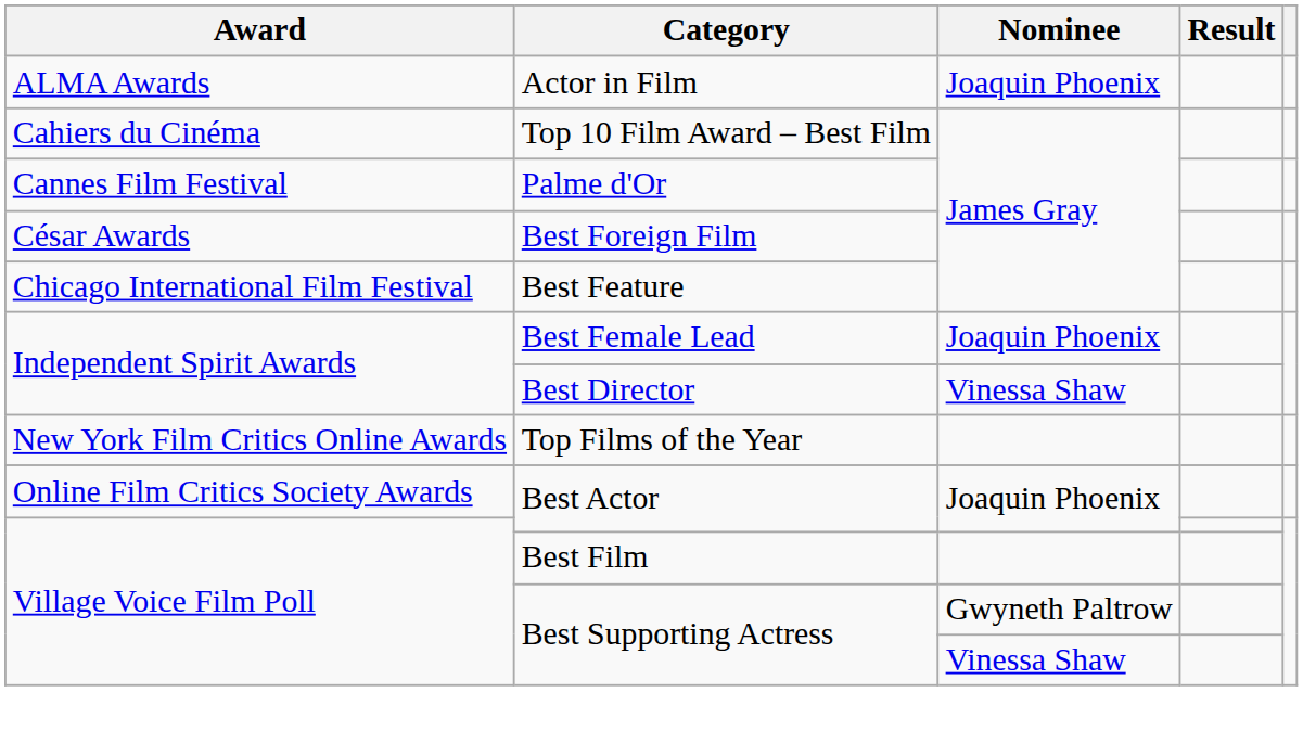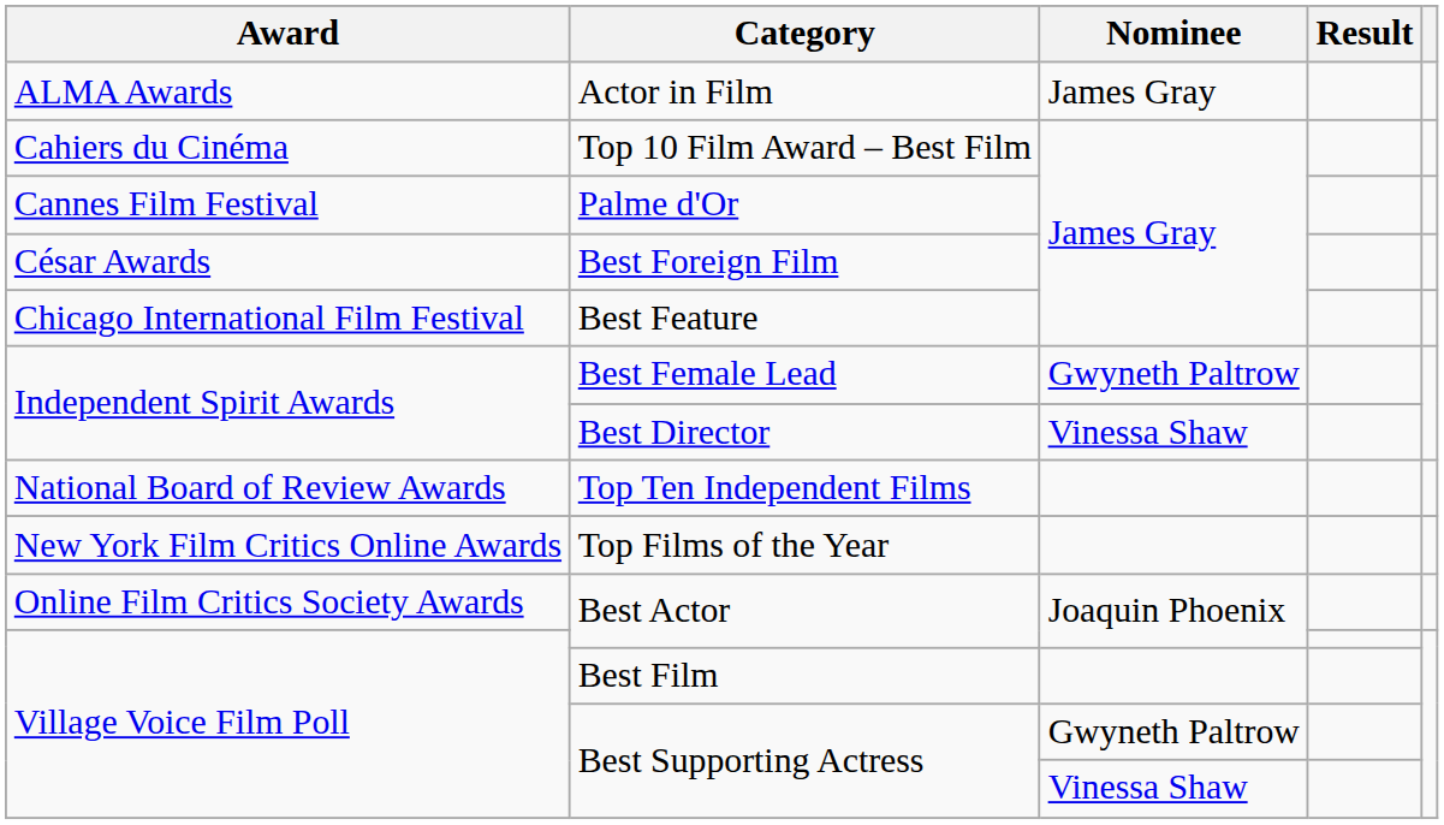Actor in Film | Nominee: Joaquin Phoenix -> James Gray
Best Female Lead | Nominee: Joaquin Phoenix -> Gwyneth Paltrow
+ row: National Board of Review Awards | Top Ten Independent Films
